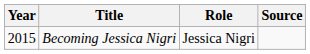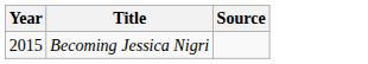- column: Role | Jessica Nigri
